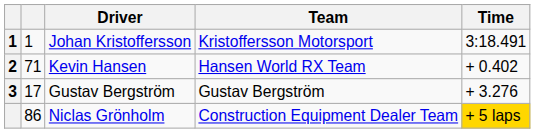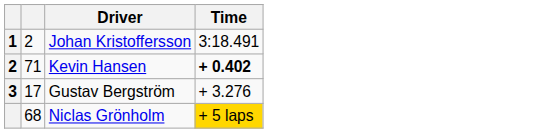- column: Team | Kristoffersson Motorsport | Hansen World RX Team | Gustav Bergström | Construction Equipment Dealer Team
Johan Kristoffersson | column 2: 1 -> 2
Kevin Hansen | Time: normal -> bold
Niclas Grönholm | column 2: 86 -> 68
